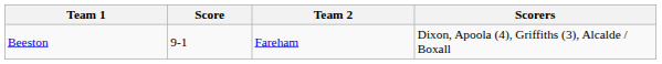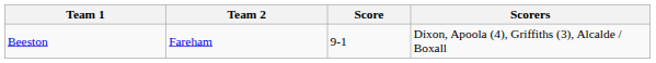columns swapped: Team 2 <-> Score
